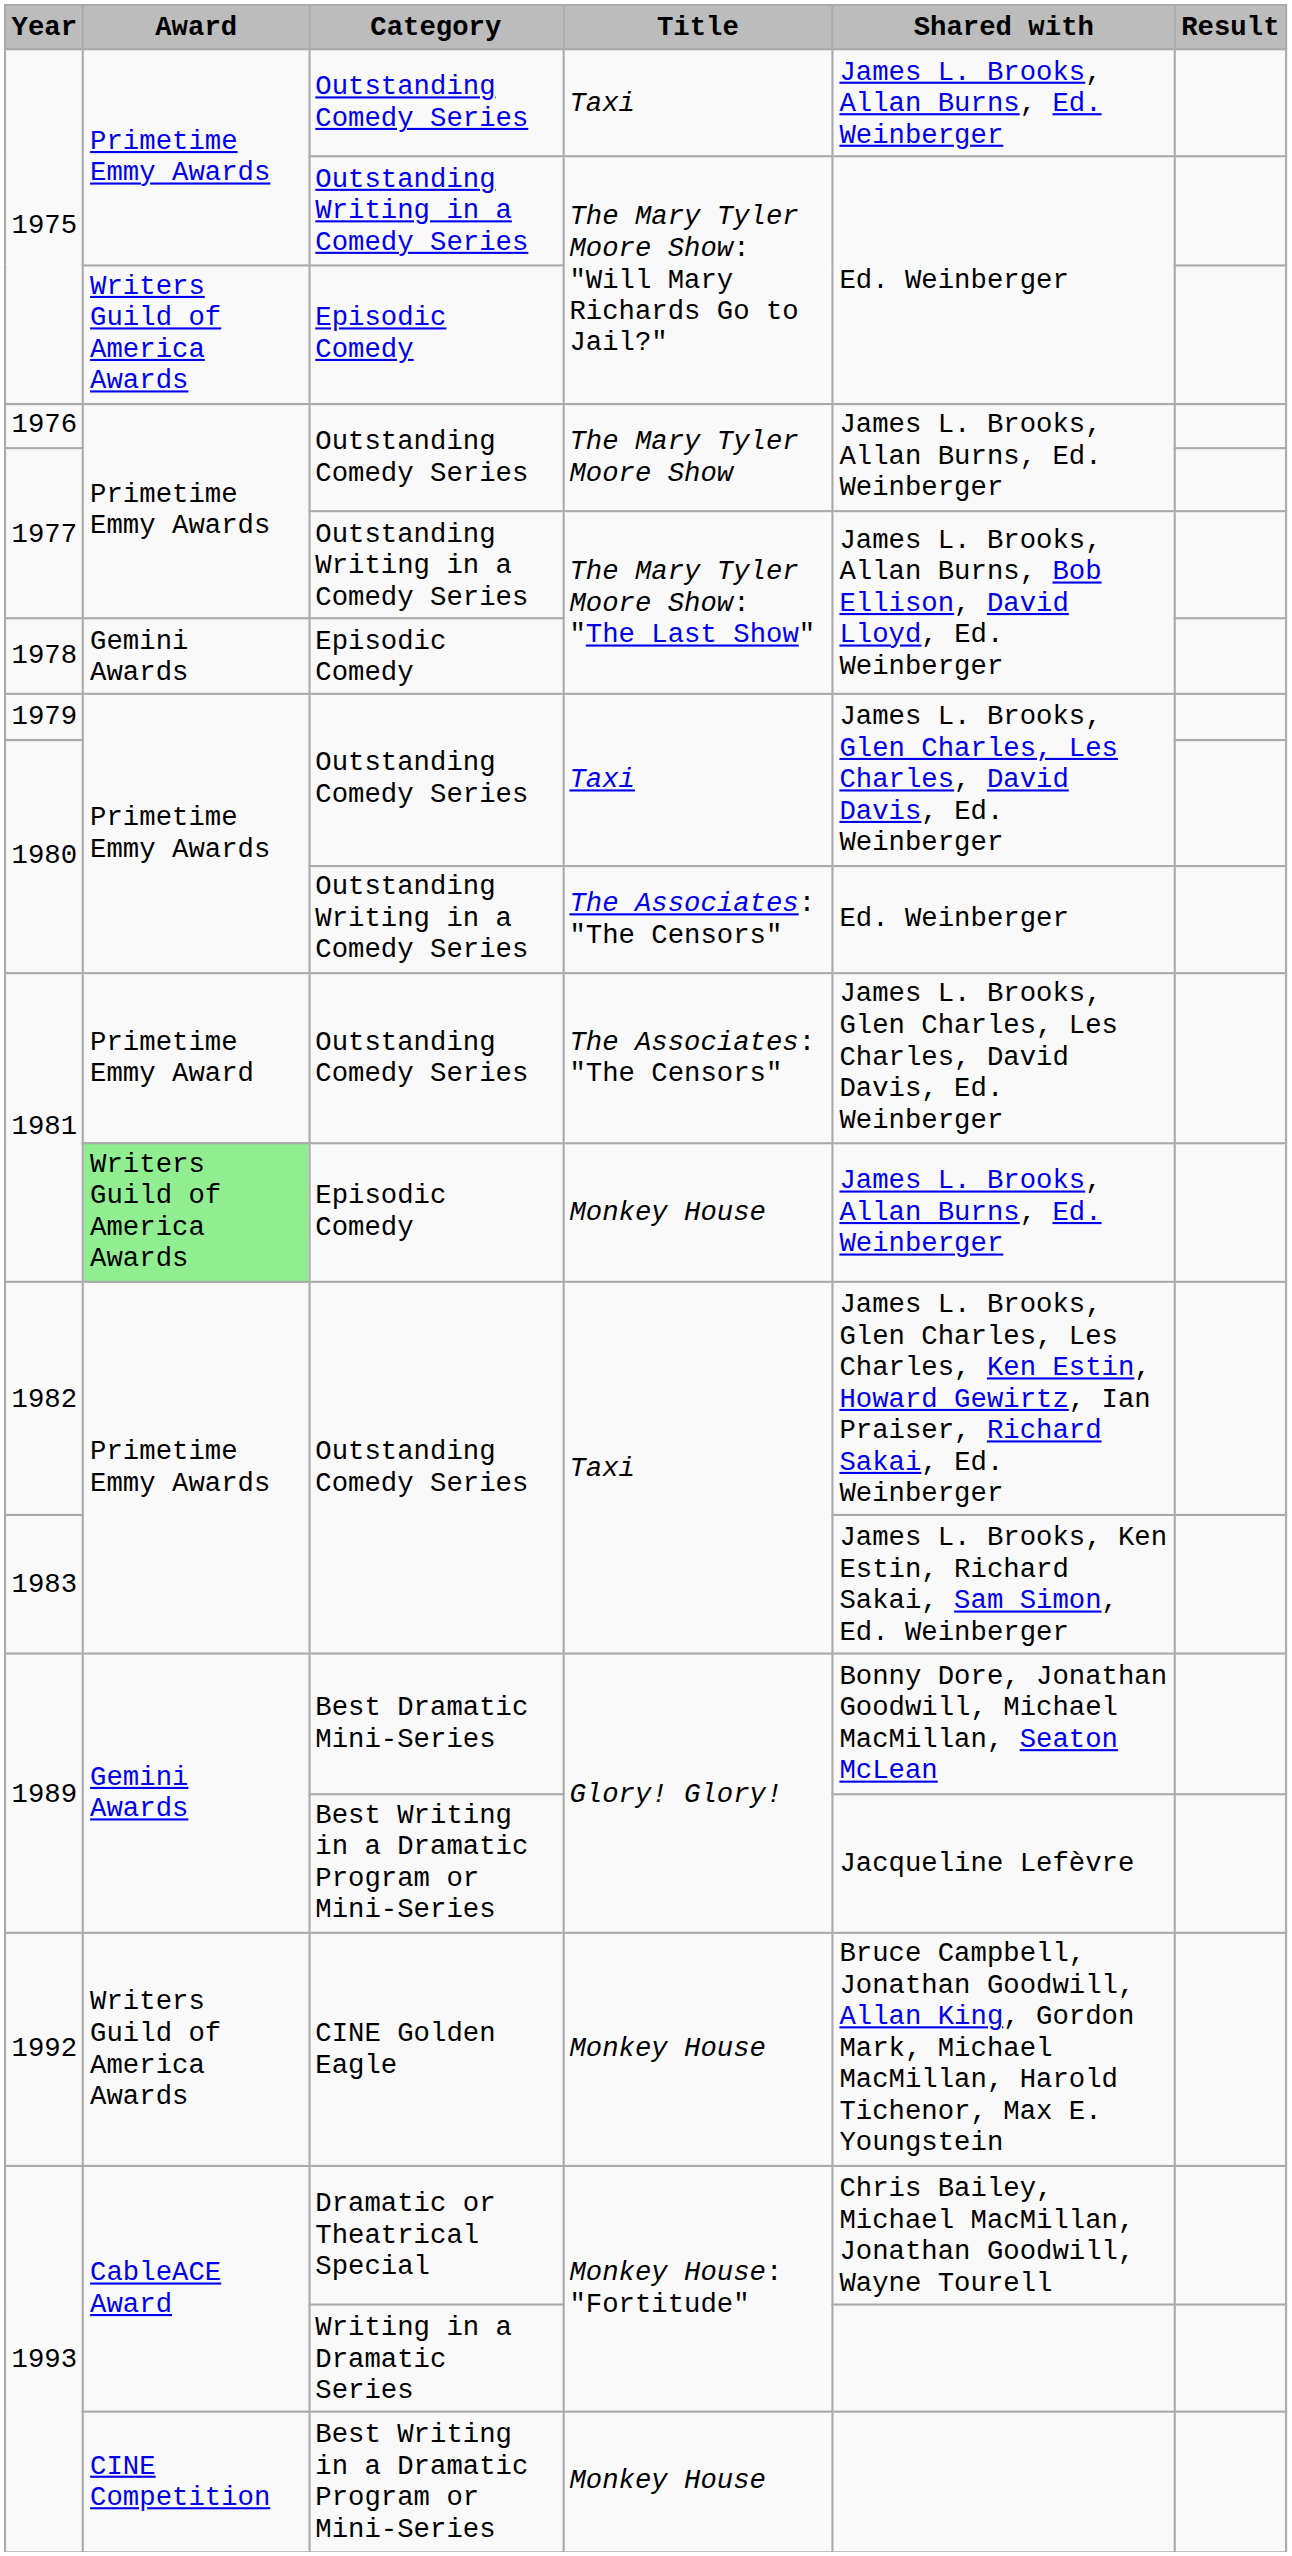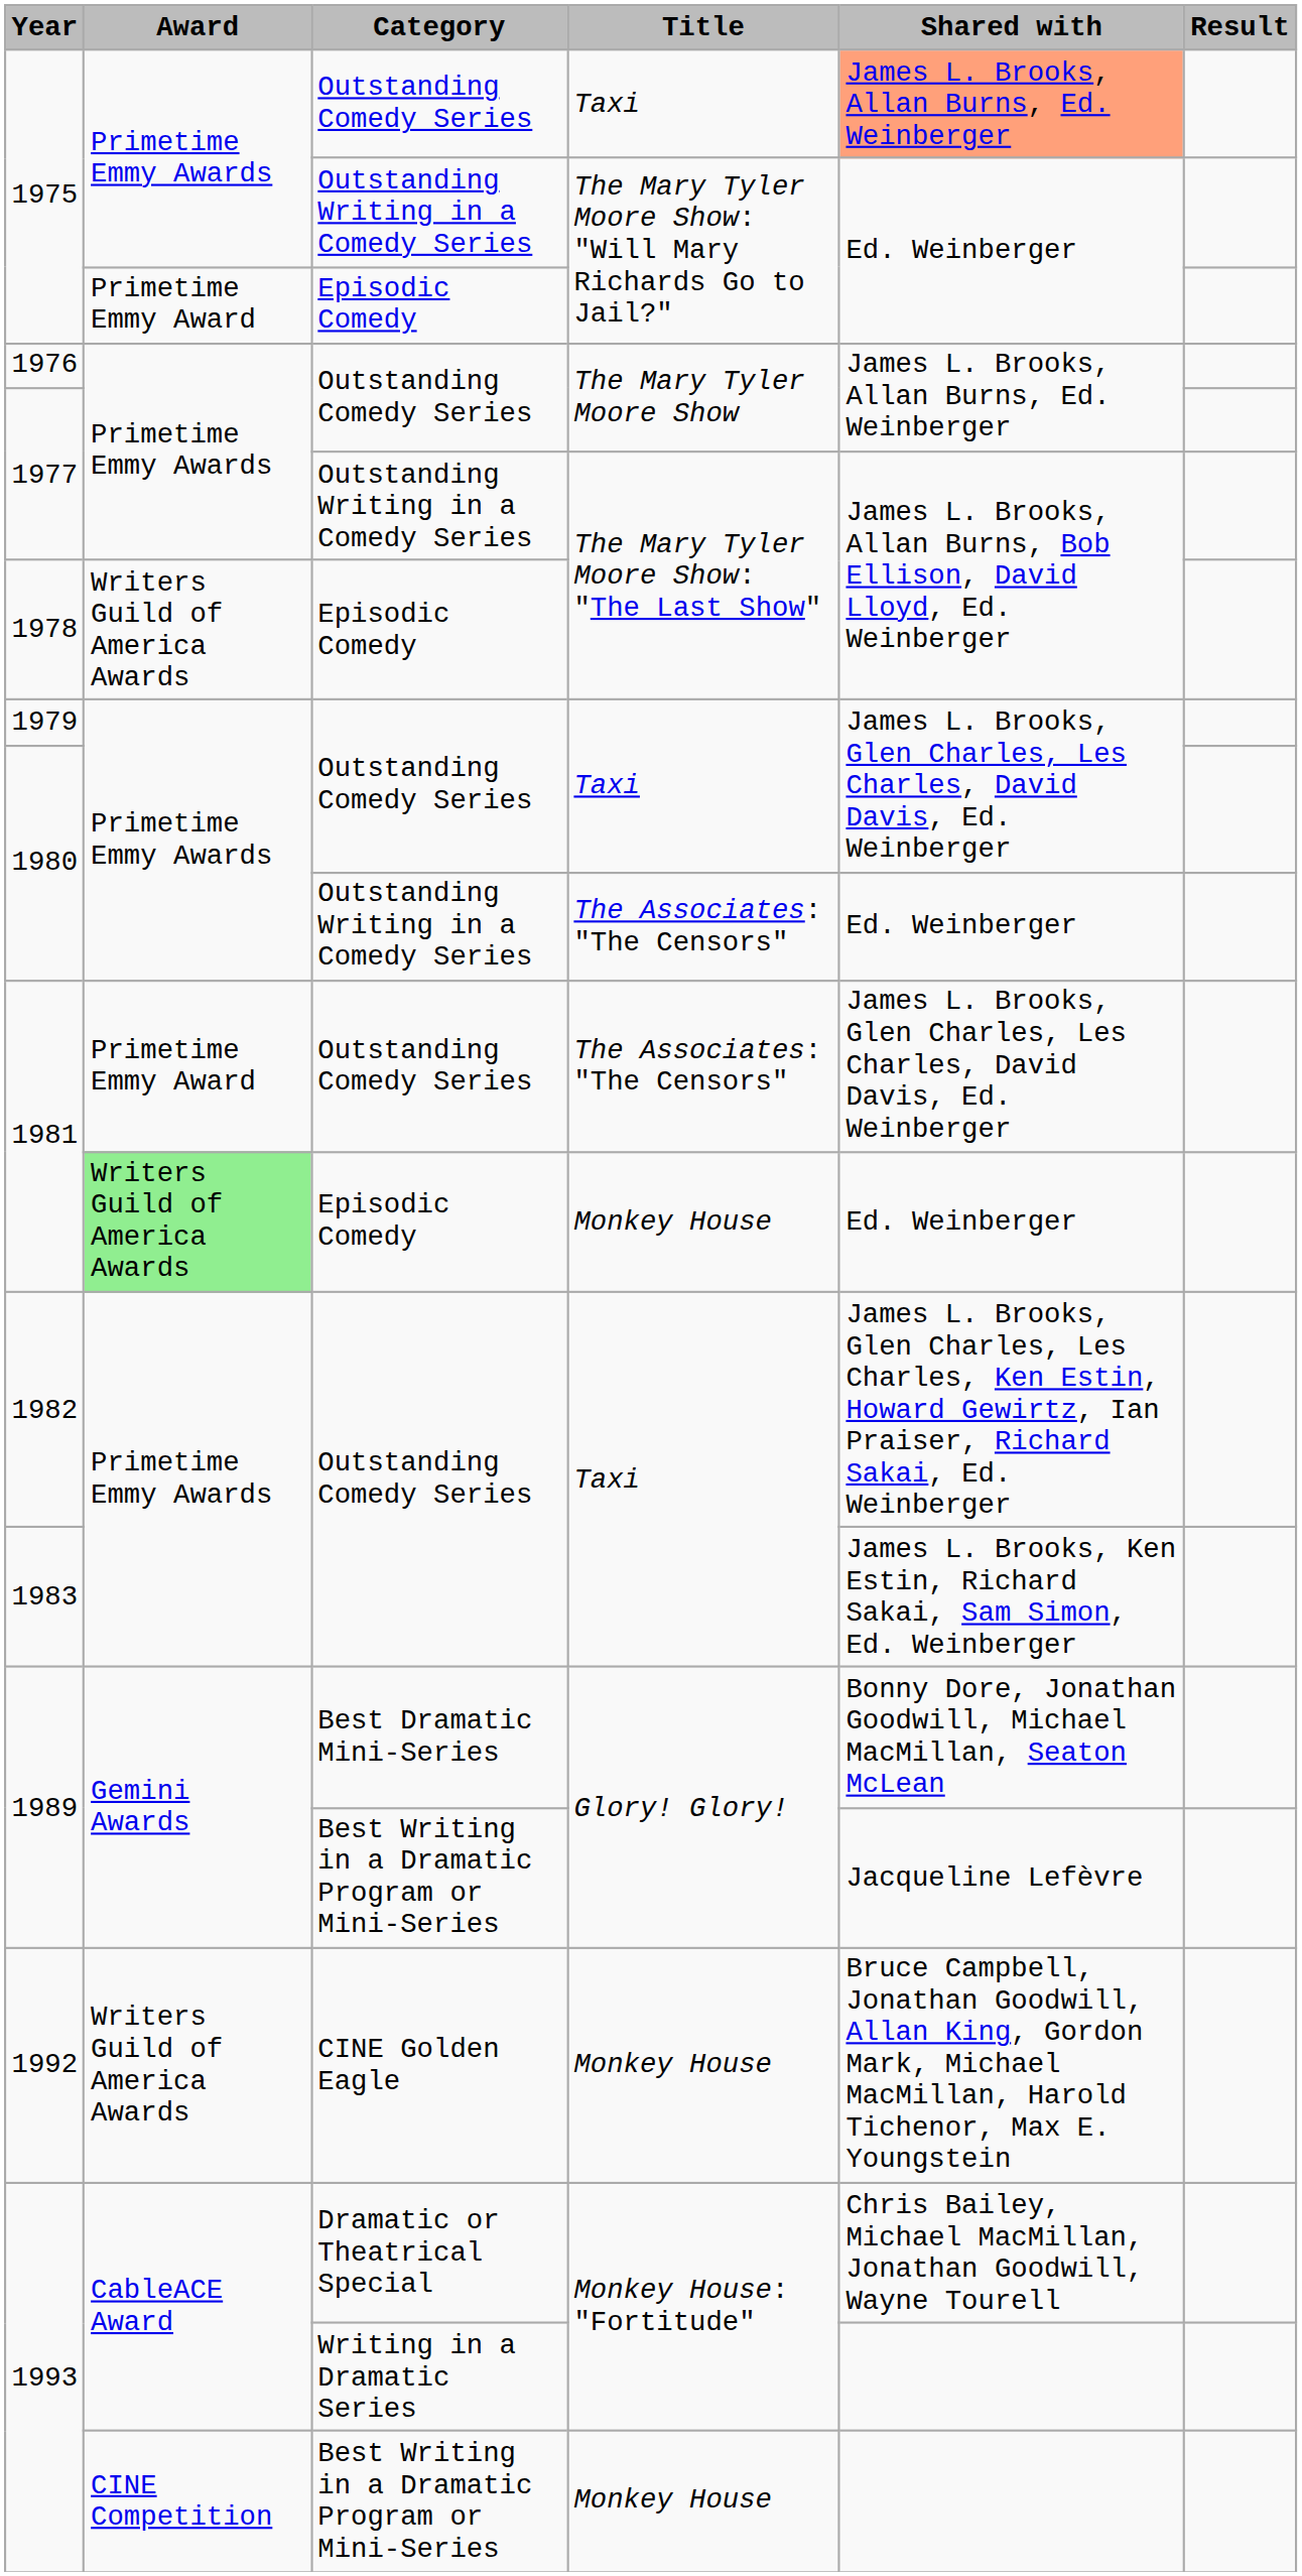1975 / Outstanding Comedy Series | Shared with: no background -> lightsalmon background
1975 / Episodic Comedy | Award: Writers Guild of America Awards -> Primetime Emmy Award
1978 | Award: Gemini Awards -> Writers Guild of America Awards
1981 / Episodic Comedy | Shared with: James L. Brooks, Allan Burns, Ed. Weinberger -> Ed. Weinberger
